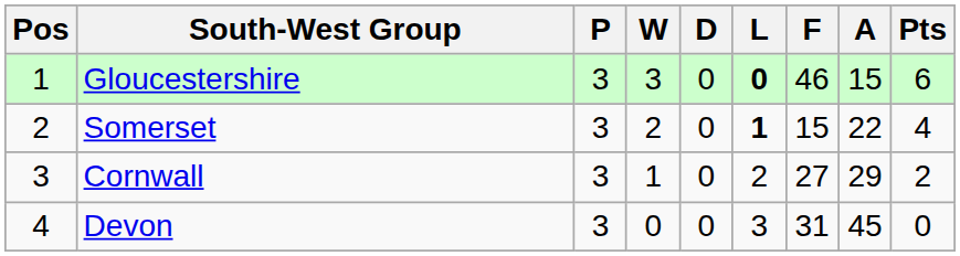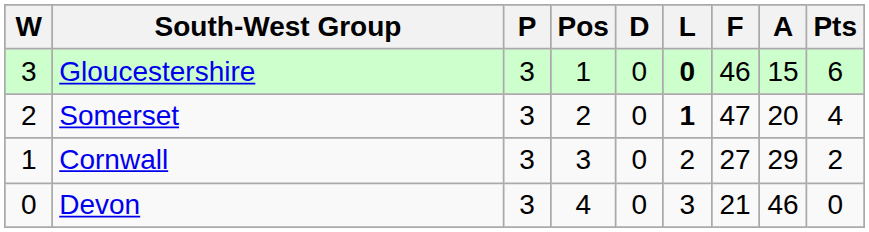columns swapped: Pos <-> W
Somerset | F: 15 -> 47
Somerset | A: 22 -> 20
Devon | F: 31 -> 21
Devon | A: 45 -> 46
